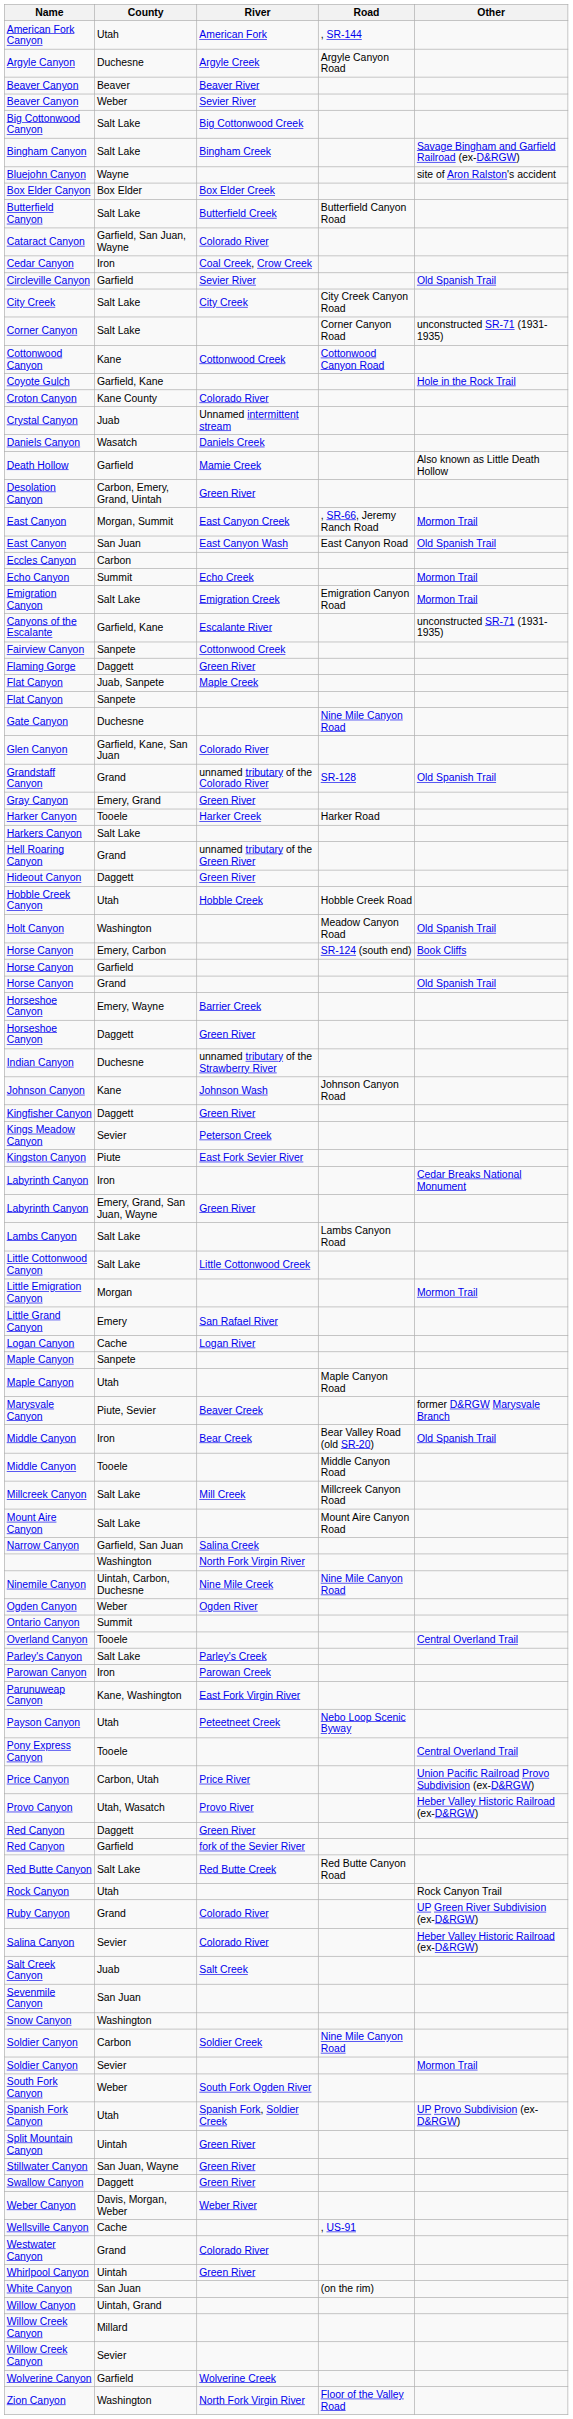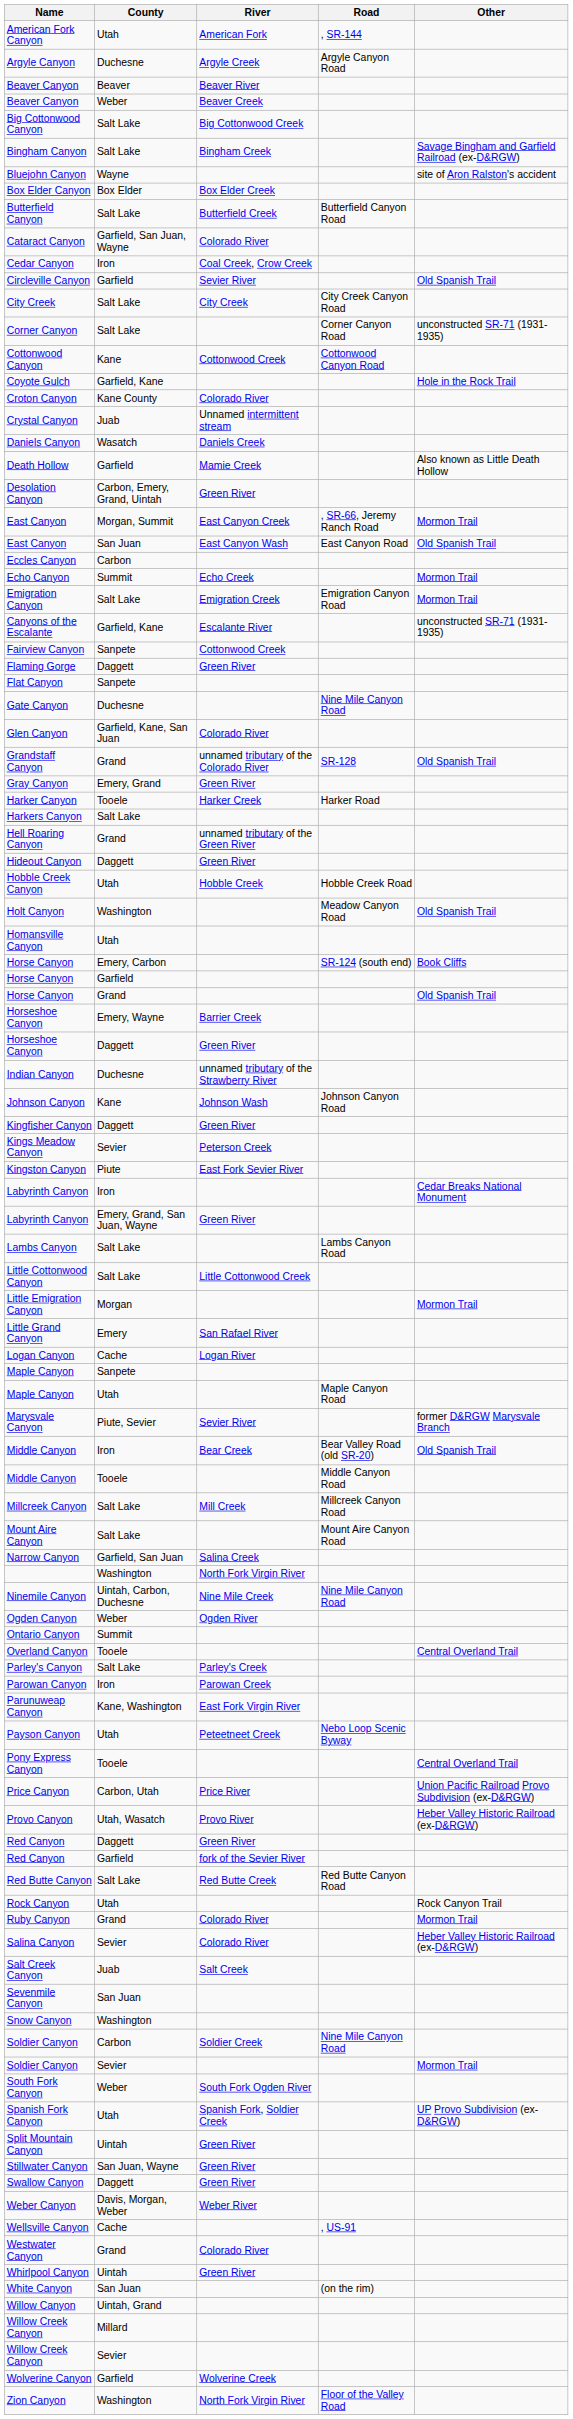Beaver Canyon / Weber | River: Sevier River -> Beaver Creek
- row: Flat Canyon | Juab, Sanpete | Maple Creek
+ row: Homansville Canyon | Utah
Marysvale Canyon | River: Beaver Creek -> Sevier River
Ruby Canyon | Other: UP Green River Subdivision (ex-D&RGW) -> Mormon Trail
